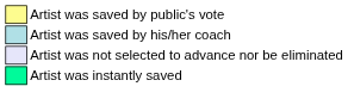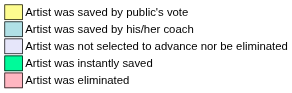+ row: Artist was eliminated
